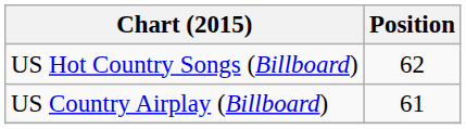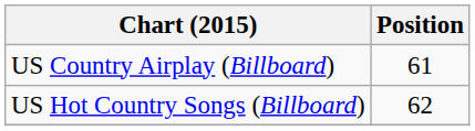rows swapped: US Country Airplay (Billboard) <-> US Hot Country Songs (Billboard)
